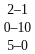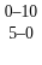- row: 2–1
